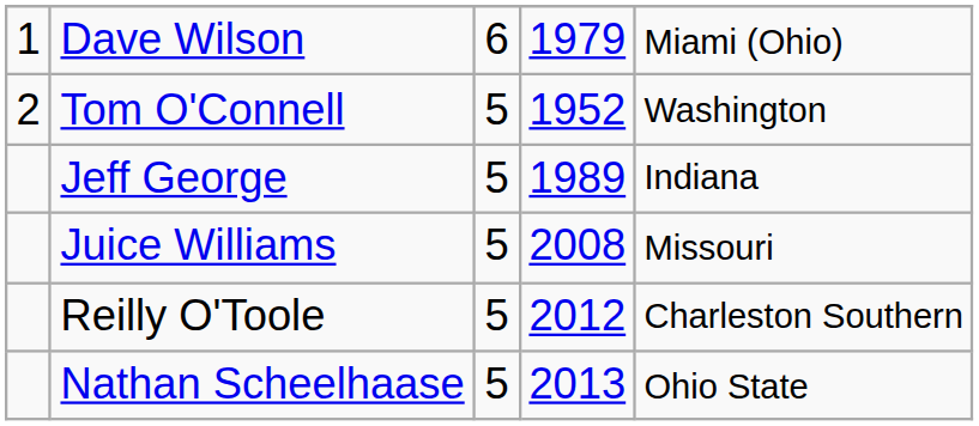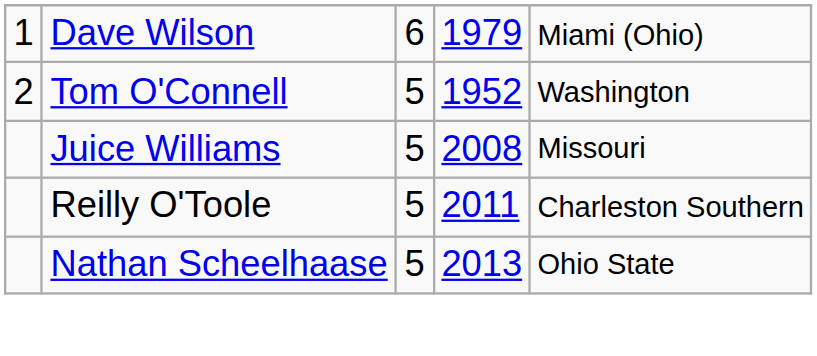- row: Jeff George | 5 | 1989 | Indiana
Reilly O'Toole | column 4: 2012 -> 2011
